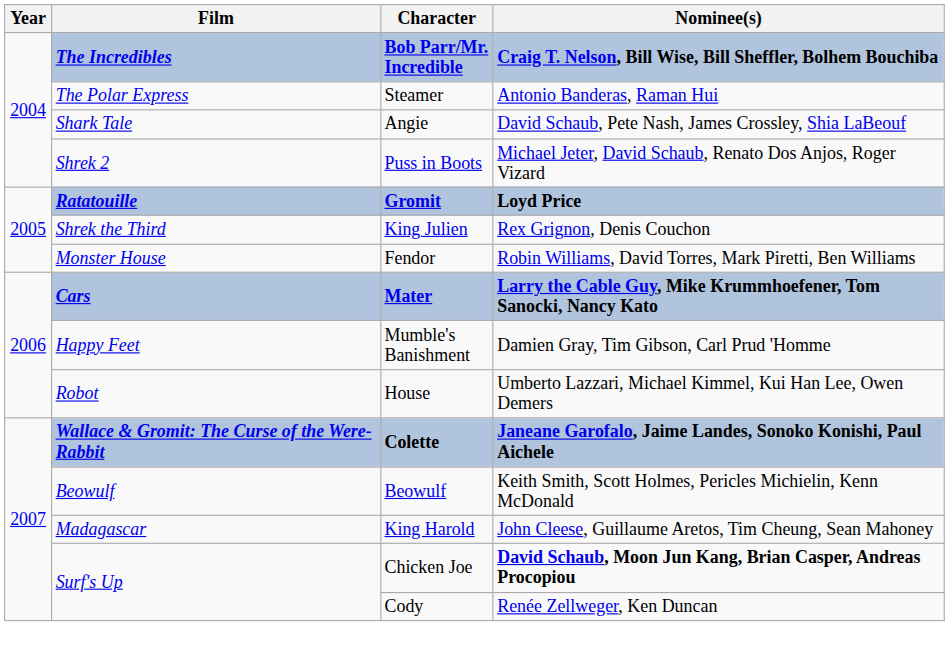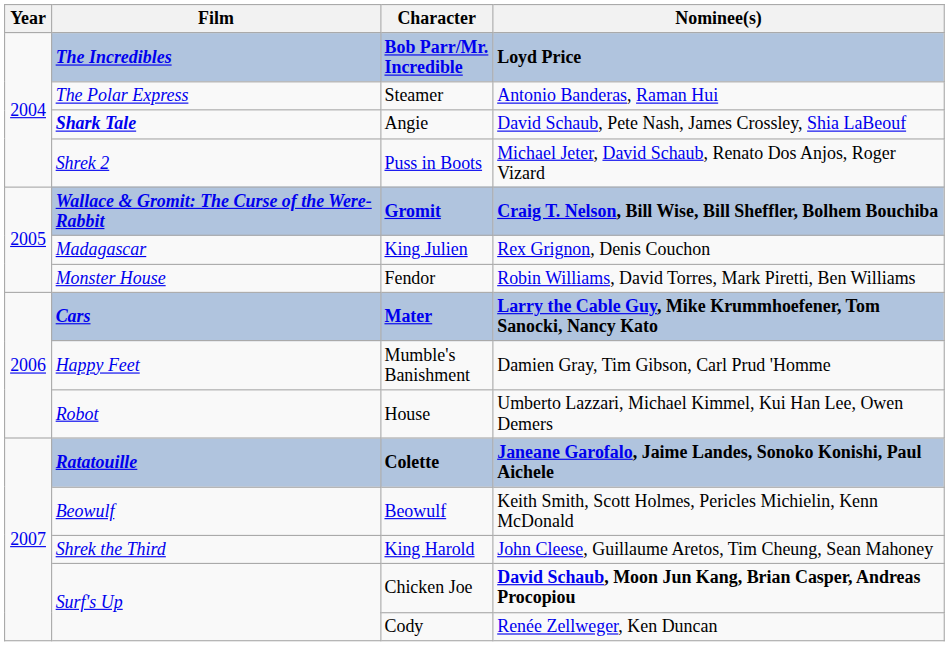Bob Parr/Mr. Incredible | Nominee(s): Craig T. Nelson, Bill Wise, Bill Sheffler, Bolhem Bouchiba -> Loyd Price
Angie | Film: normal -> bold
Gromit | Film: Ratatouille -> Wallace & Gromit: The Curse of the Were-Rabbit
Gromit | Nominee(s): Loyd Price -> Craig T. Nelson, Bill Wise, Bill Sheffler, Bolhem Bouchiba
King Julien | Film: Shrek the Third -> Madagascar
Colette | Film: Wallace & Gromit: The Curse of the Were-Rabbit -> Ratatouille
King Harold | Film: Madagascar -> Shrek the Third
